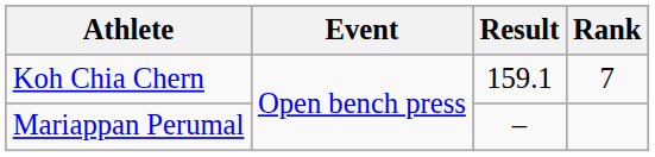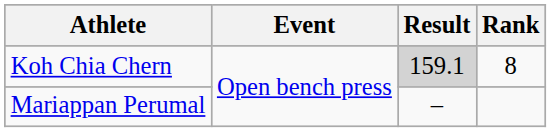Koh Chia Chern | Result: no background -> lightgrey background
Koh Chia Chern | Rank: 7 -> 8
